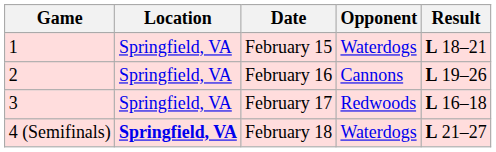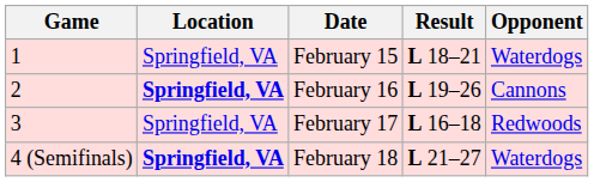columns swapped: Opponent <-> Result
February 16 | Location: normal -> bold
